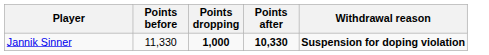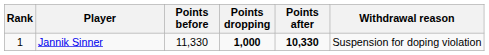+ column: Rank | 1
Jannik Sinner | Withdrawal reason: bold -> normal
